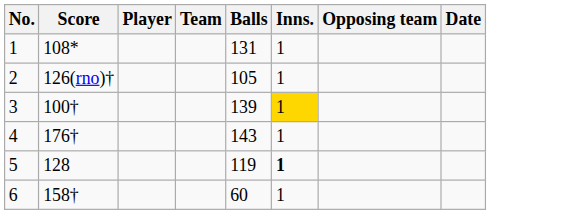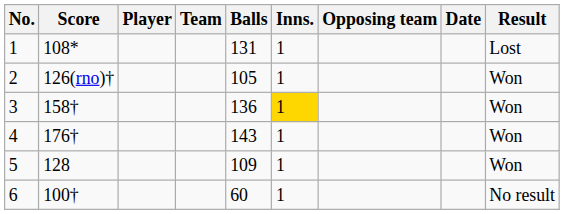+ column: Result | Lost | Won | Won | Won | Won | No result
3 | Score: 100† -> 158†
3 | Balls: 139 -> 136
5 | Balls: 119 -> 109
5 | Inns.: bold -> normal
6 | Score: 158† -> 100†
